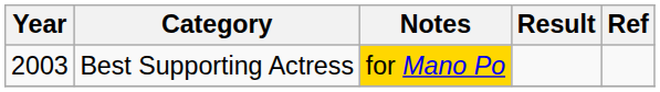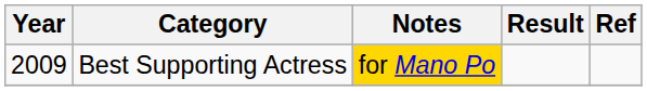Best Supporting Actress | Year: 2003 -> 2009
